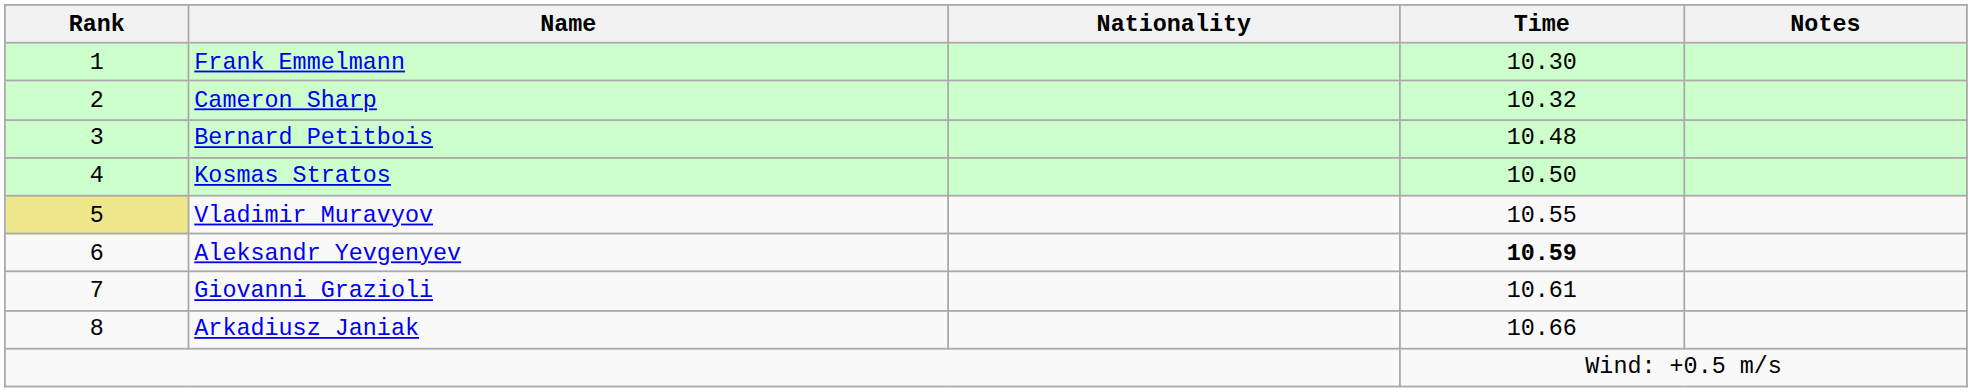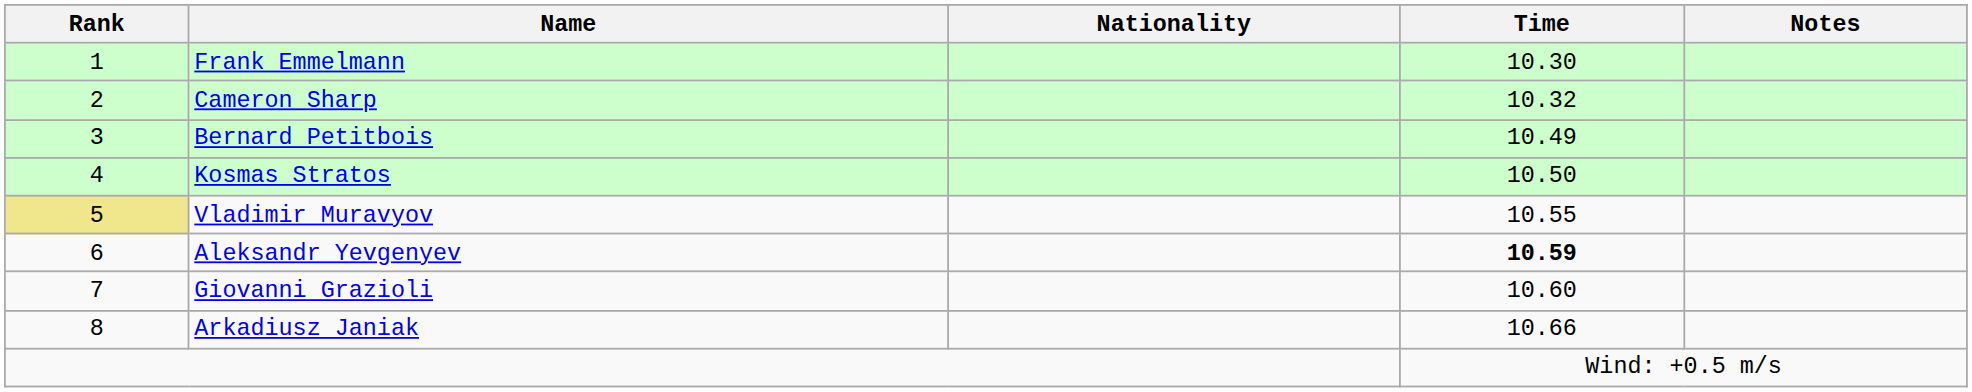Bernard Petitbois | Time: 10.48 -> 10.49
Giovanni Grazioli | Time: 10.61 -> 10.60
